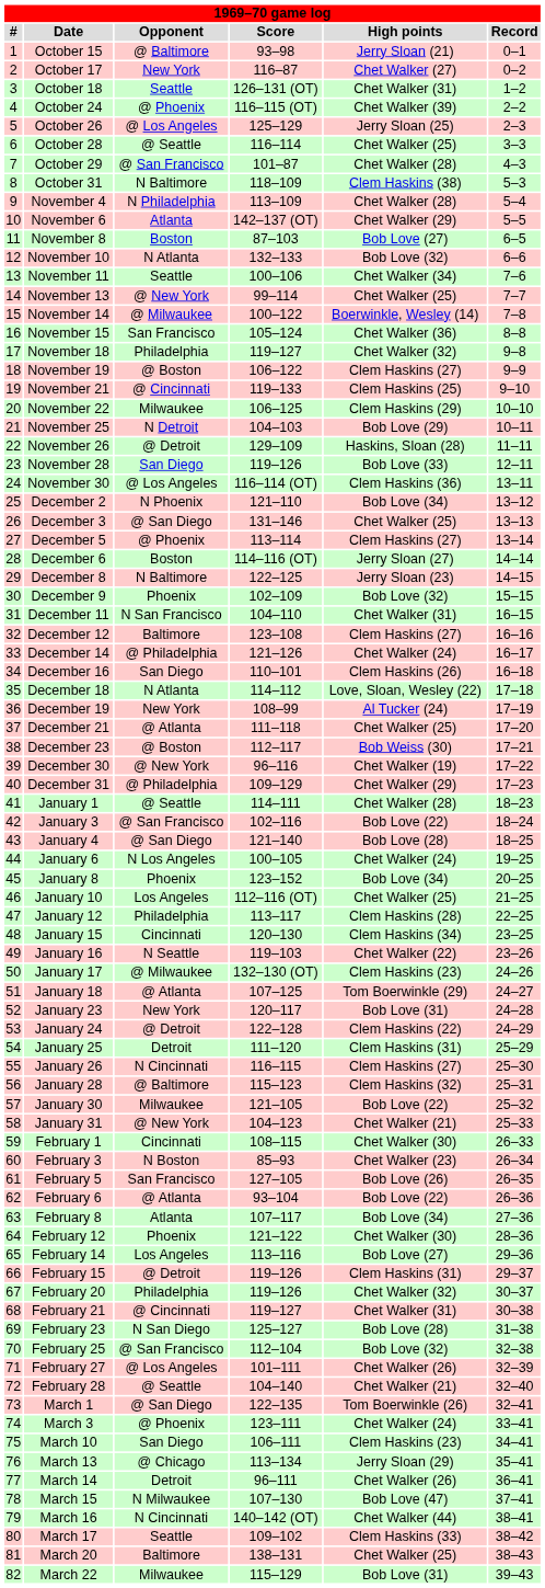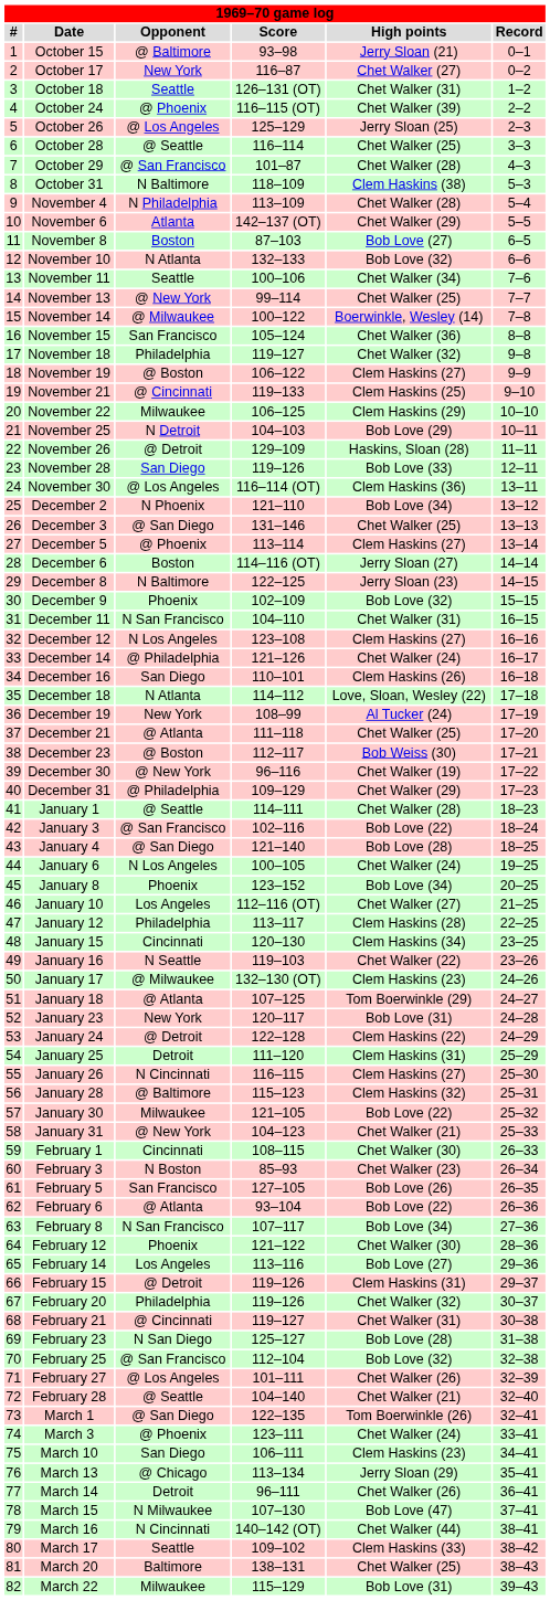December 12 | Opponent: Baltimore -> N Los Angeles
January 10 | High points: Chet Walker (25) -> Chet Walker (27)
February 8 | Opponent: Atlanta -> N San Francisco
